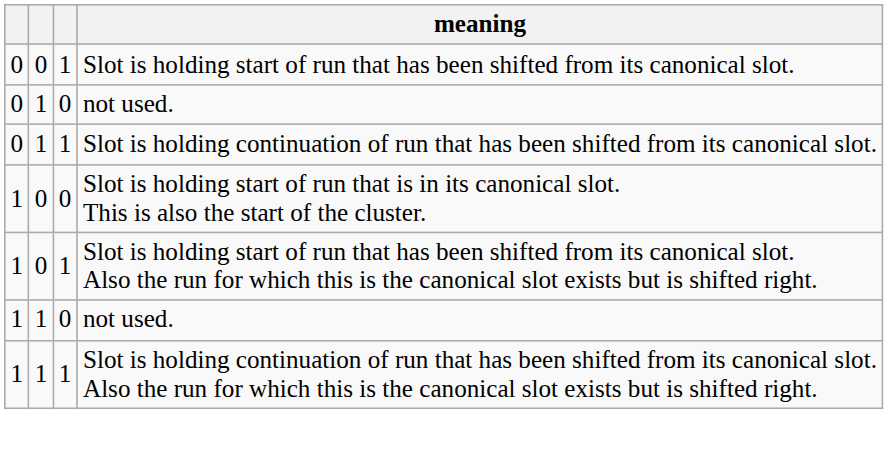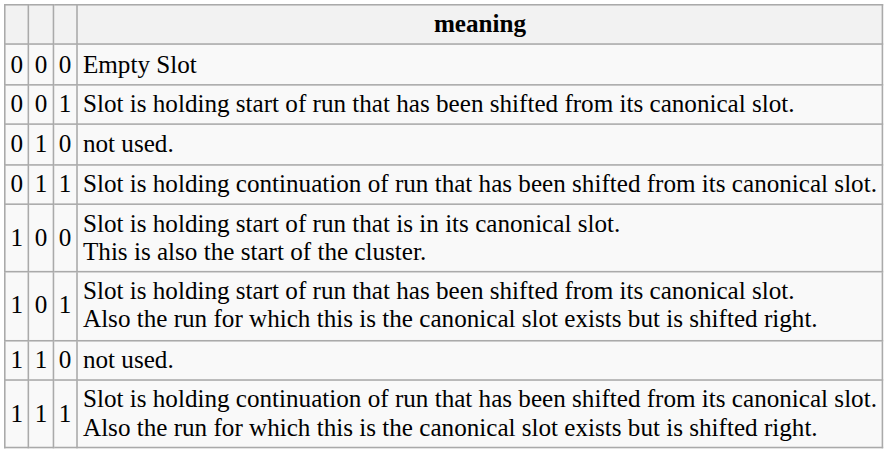+ row: 0 | 0 | 0 | Empty Slot
